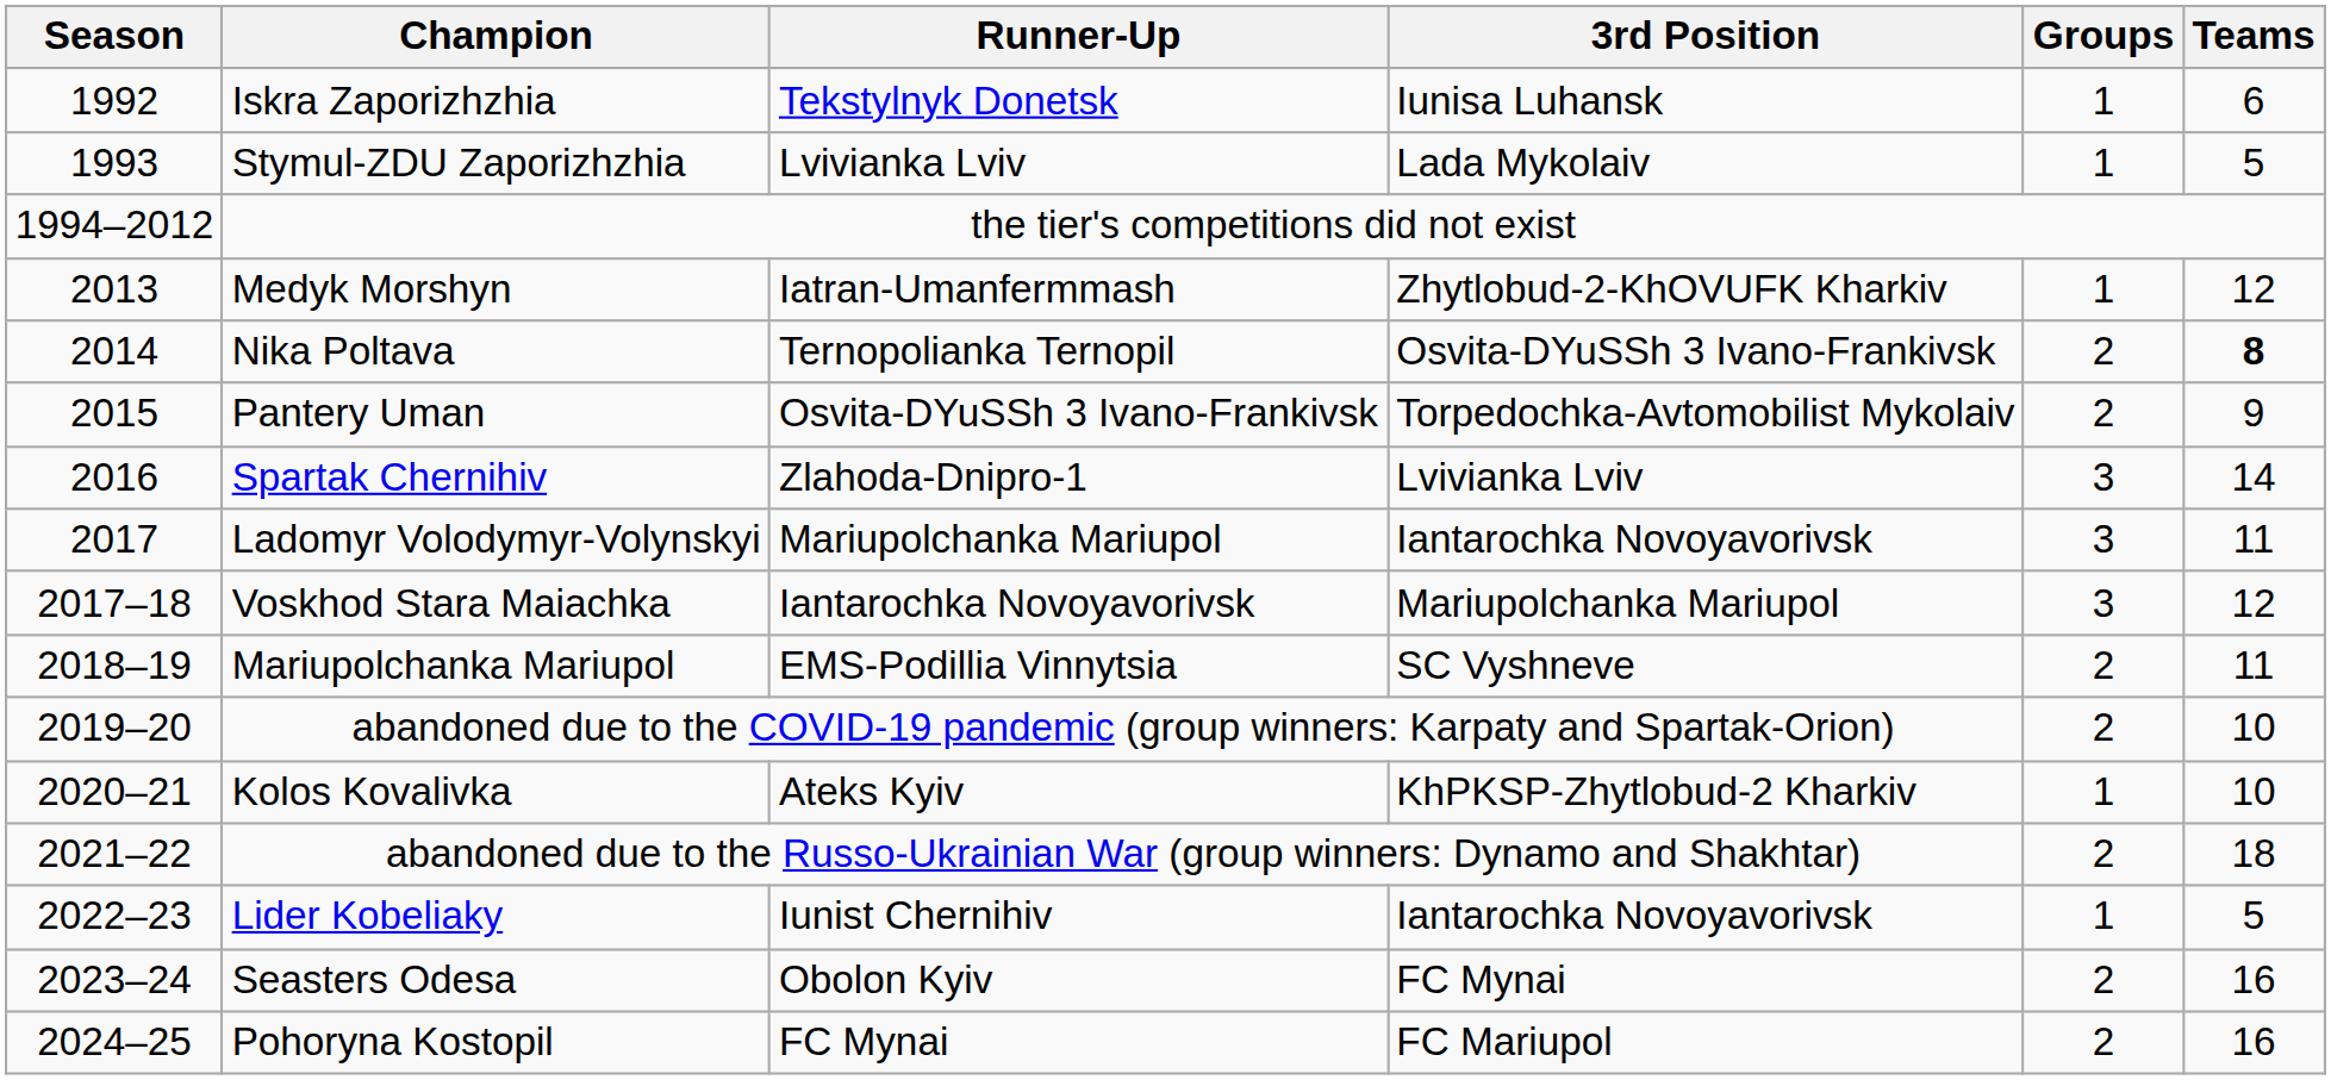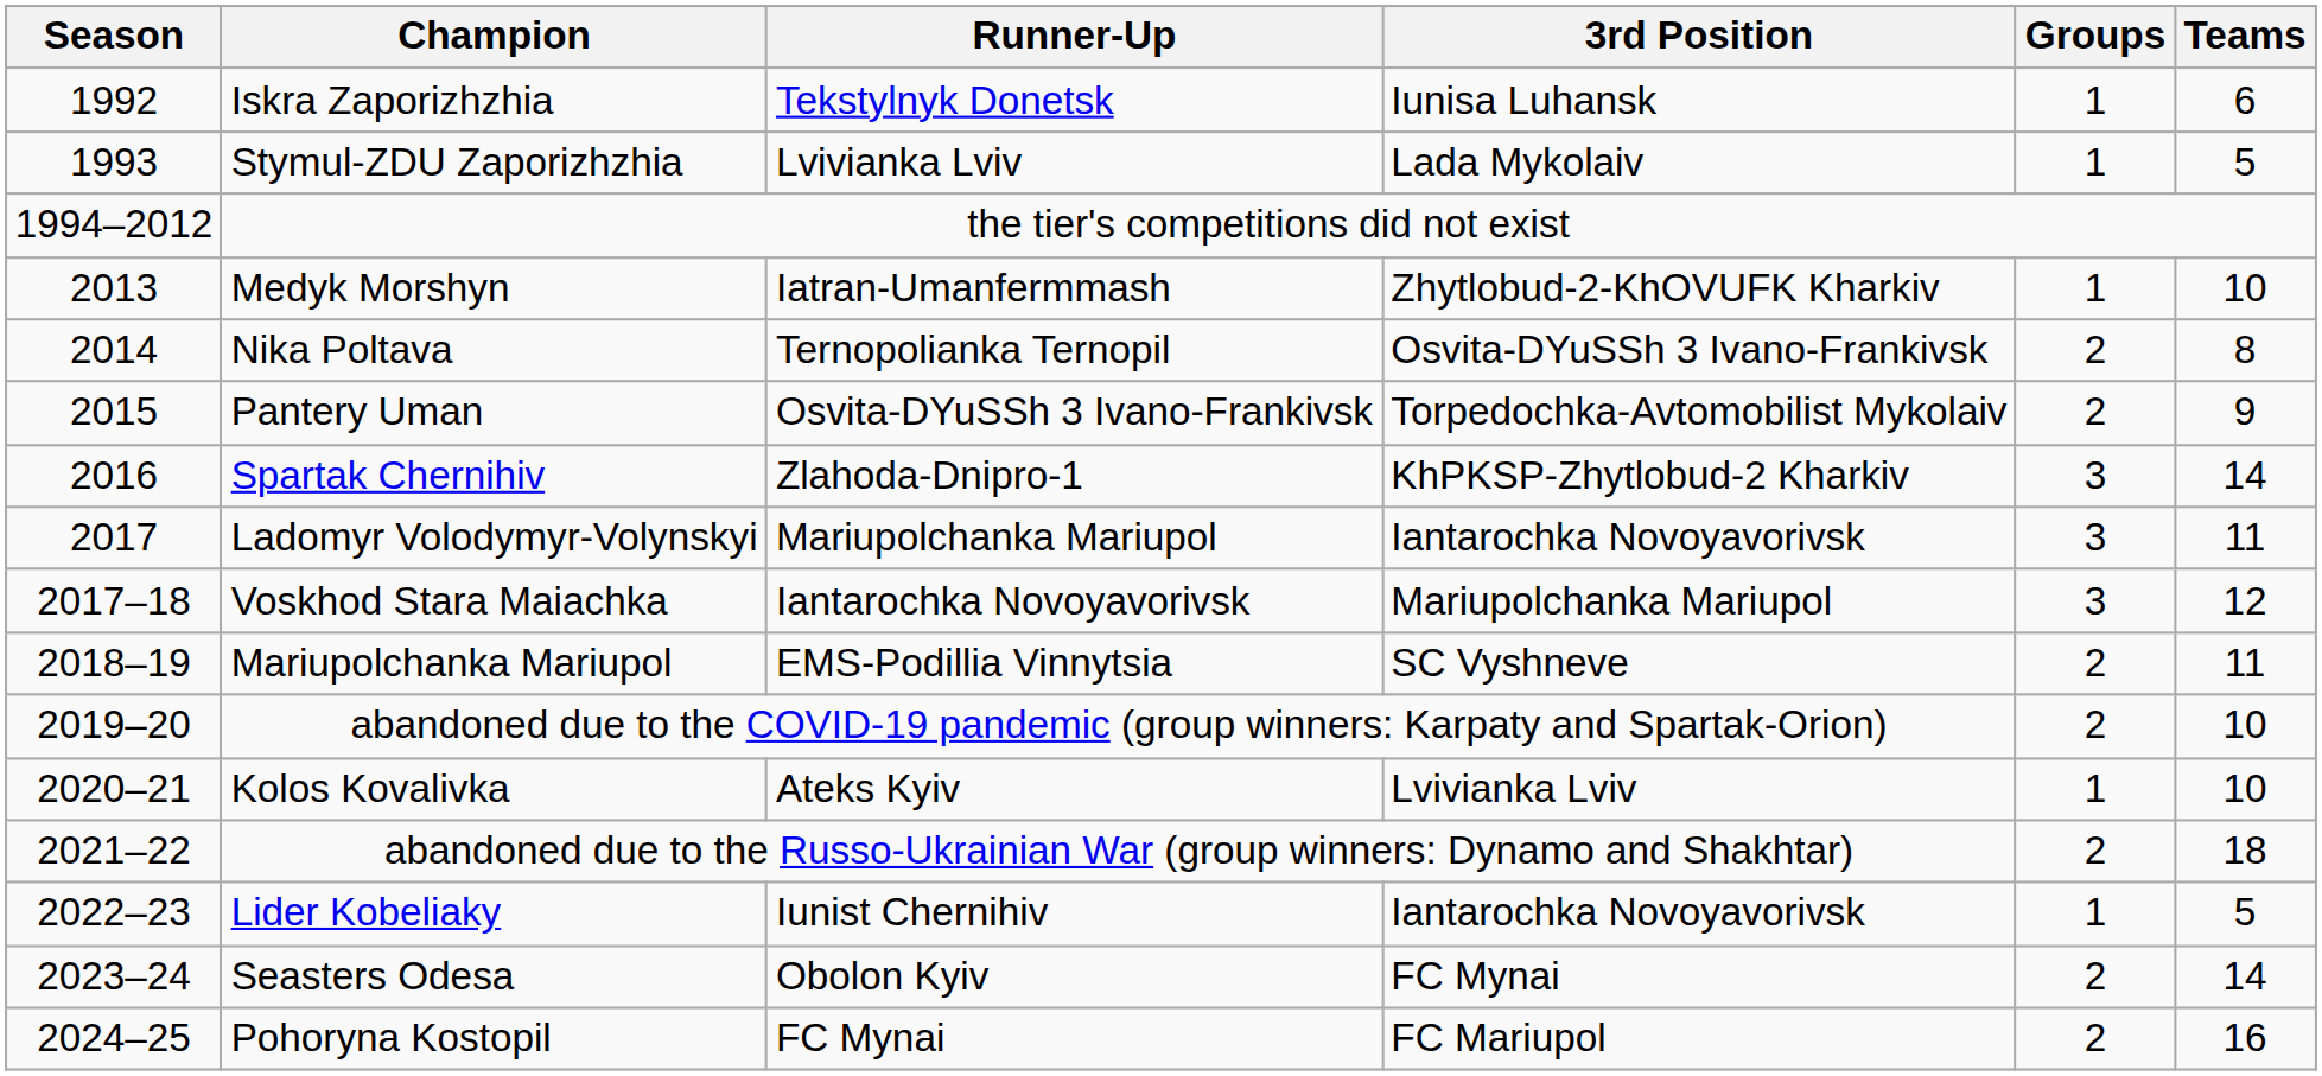Medyk Morshyn | Teams: 12 -> 10
Nika Poltava | Teams: bold -> normal
Spartak Chernihiv | 3rd Position: Lvivianka Lviv -> KhPKSP-Zhytlobud-2 Kharkiv
Kolos Kovalivka | 3rd Position: KhPKSP-Zhytlobud-2 Kharkiv -> Lvivianka Lviv
Seasters Odesa | Teams: 16 -> 14
